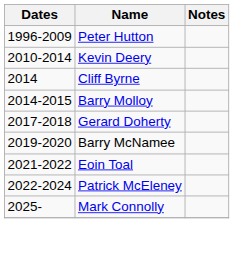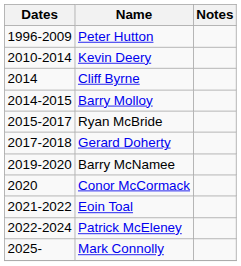+ row: 2015-2017 | Ryan McBride
+ row: 2020 | Conor McCormack
